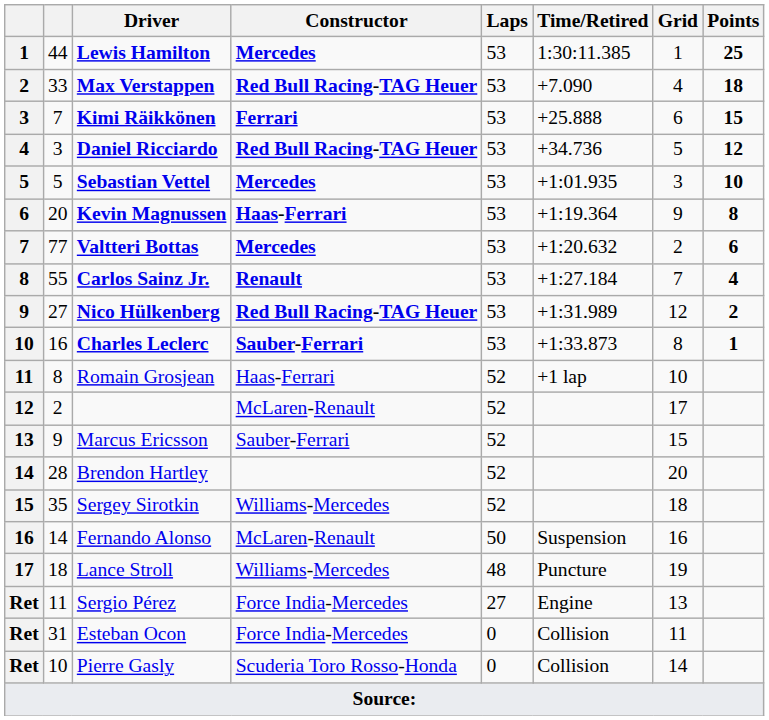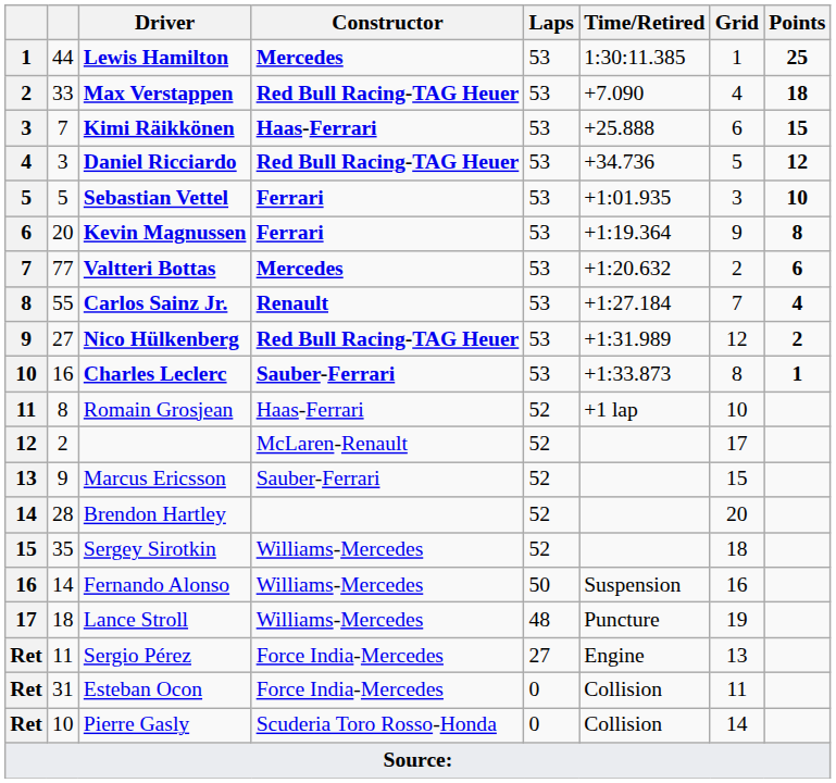Kimi Räikkönen | Constructor: Ferrari -> Haas-Ferrari
Sebastian Vettel | Constructor: Mercedes -> Ferrari
Kevin Magnussen | Constructor: Haas-Ferrari -> Ferrari
Fernando Alonso | Constructor: McLaren-Renault -> Williams-Mercedes
